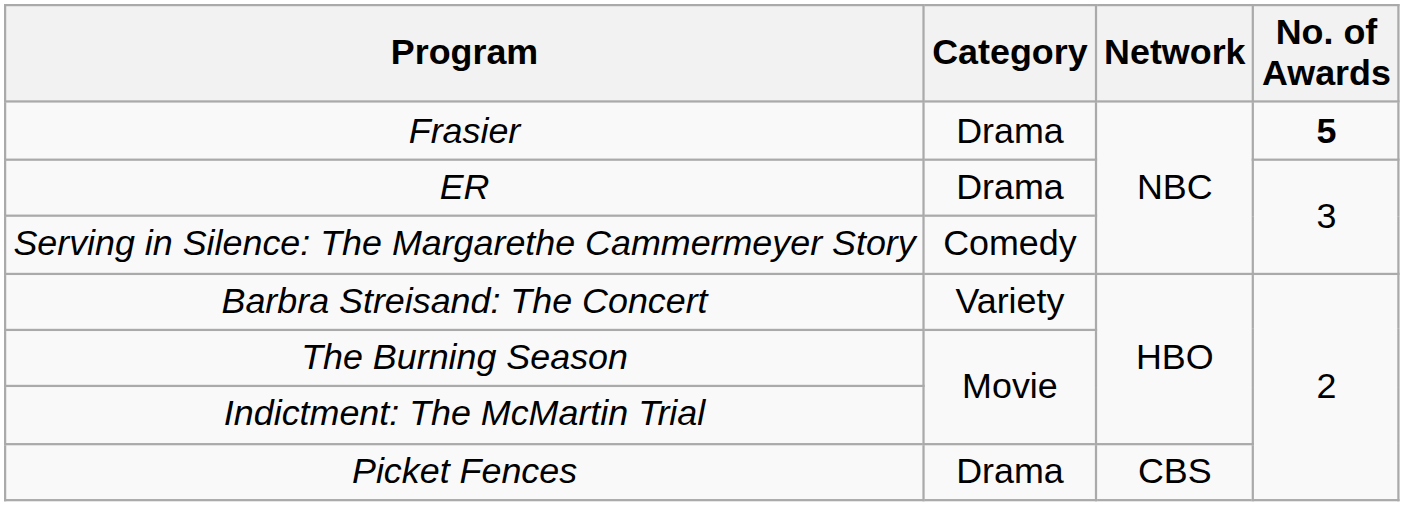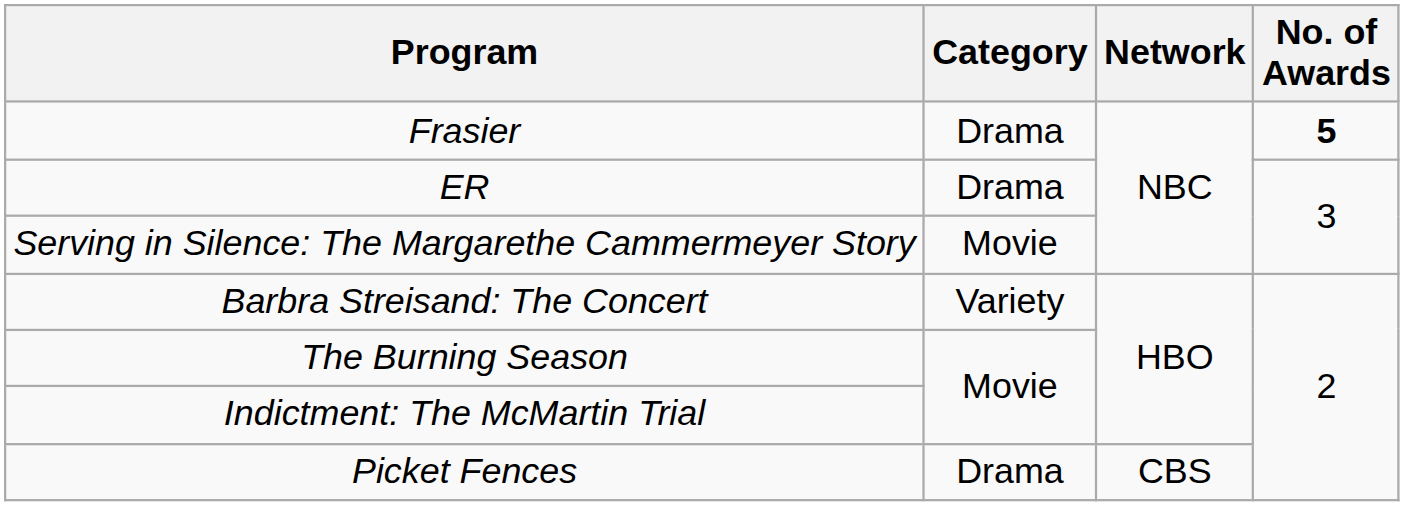Serving in Silence: The Margarethe Cammermeyer Story | Category: Comedy -> Movie
